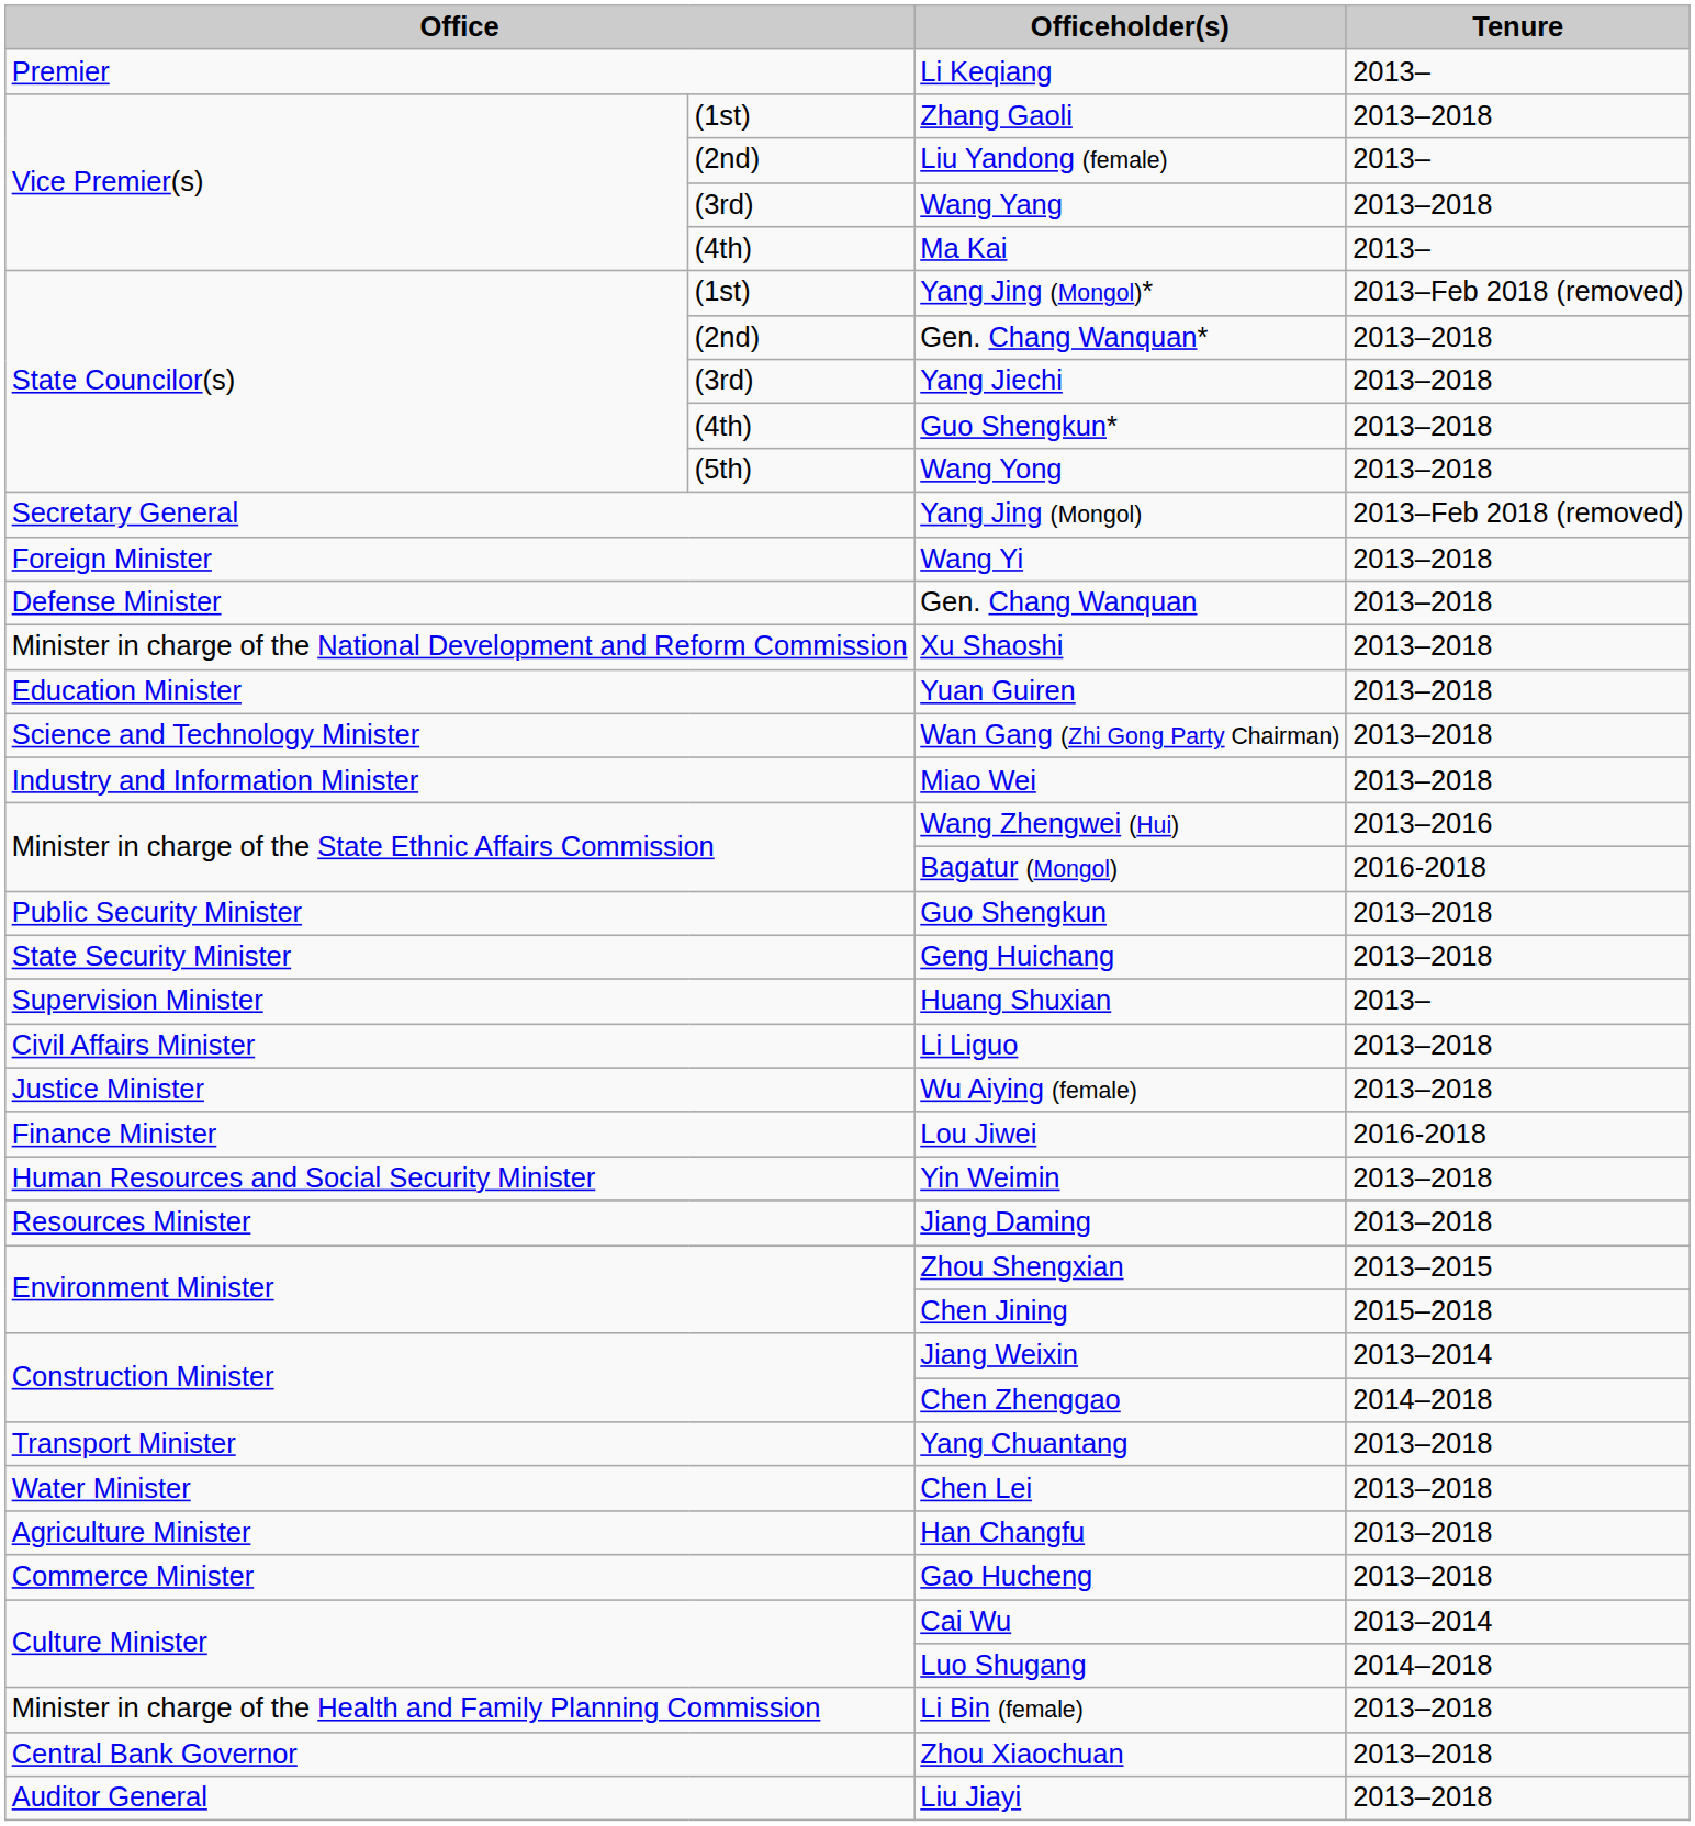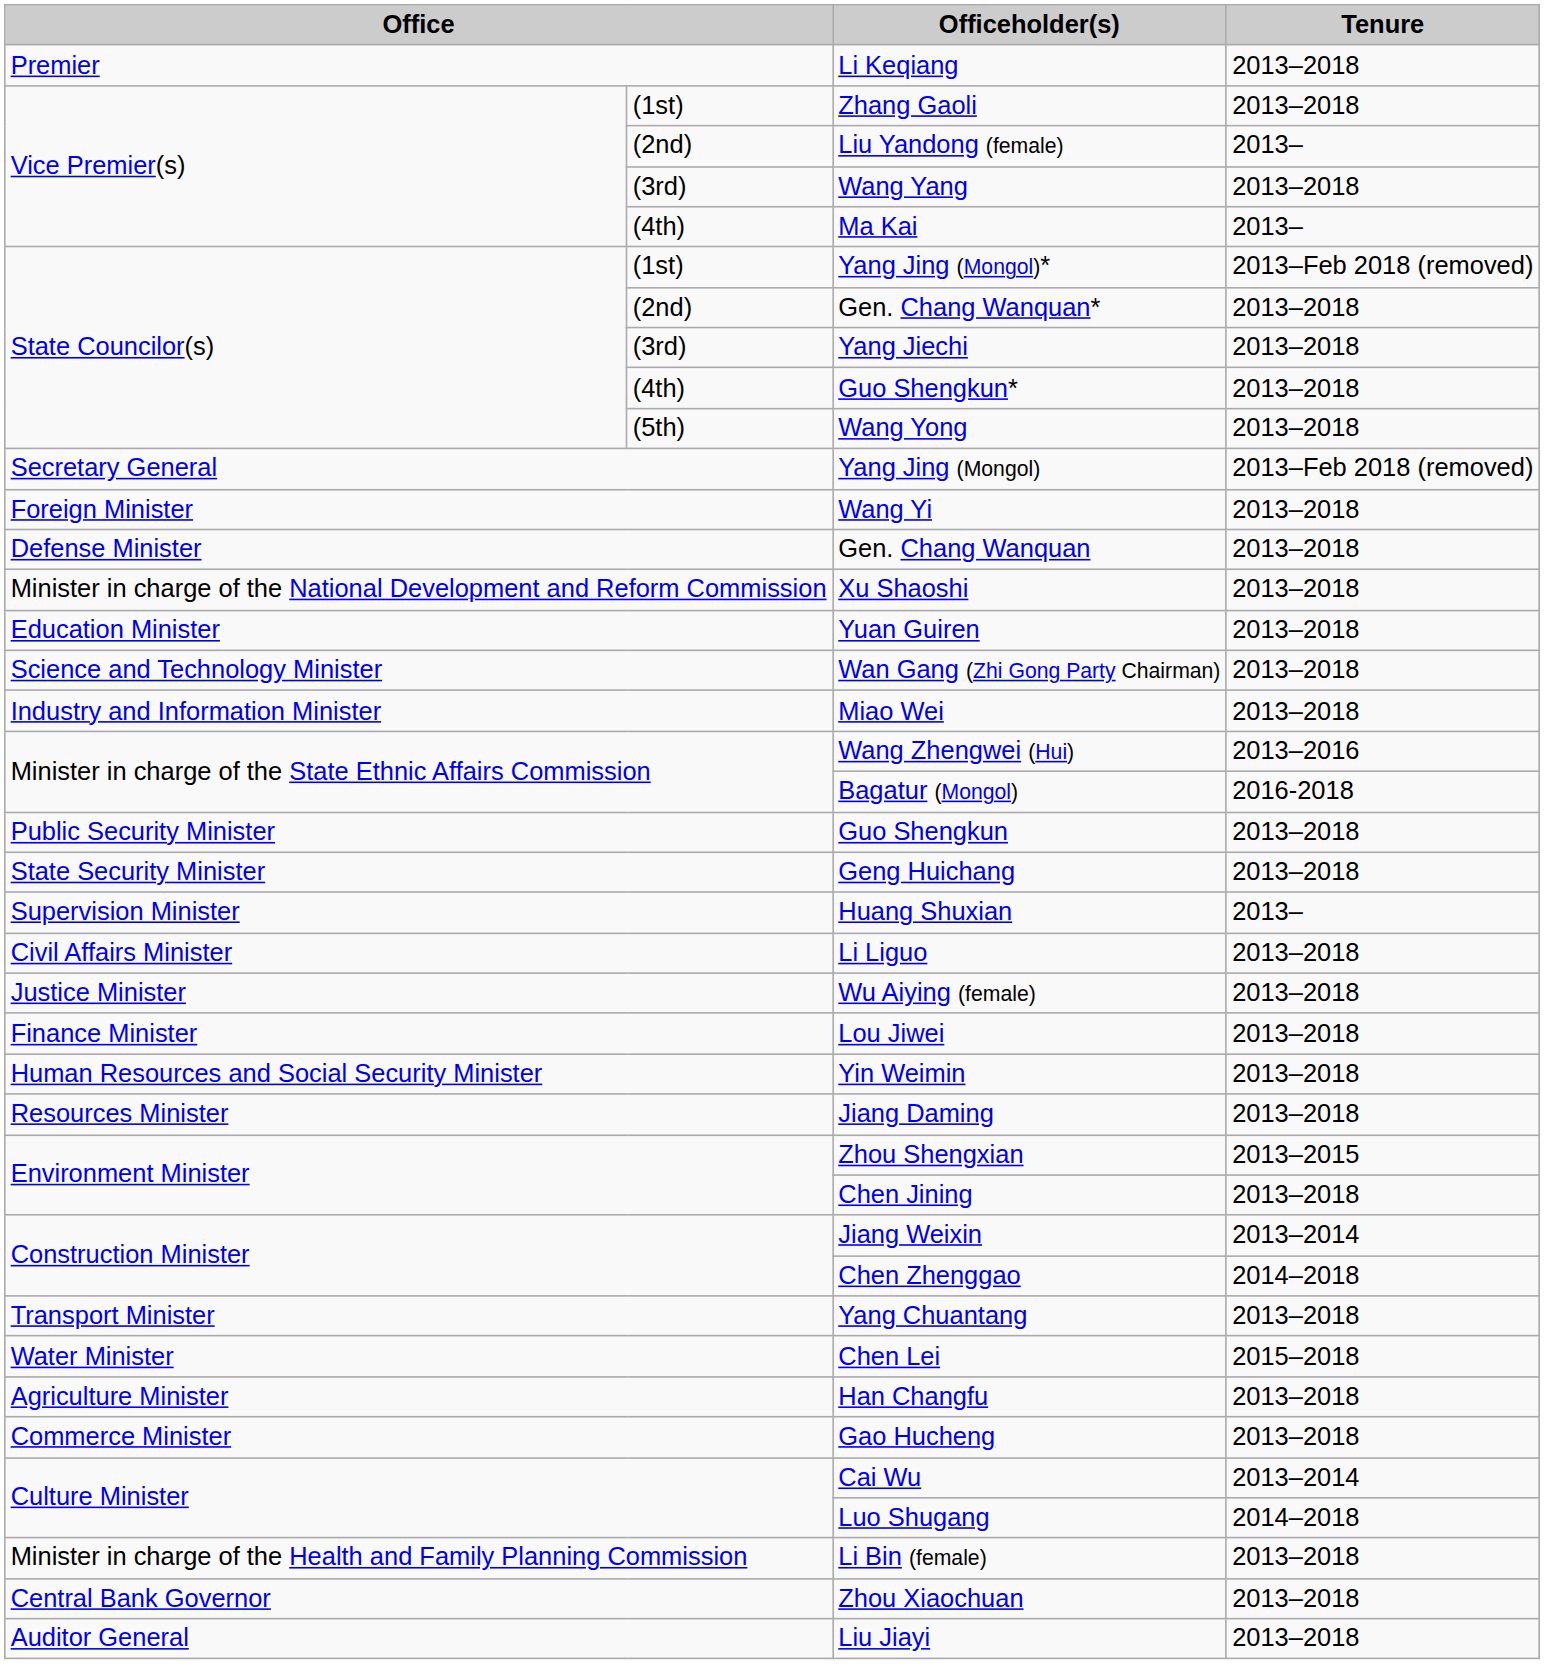Li Keqiang | Tenure: 2013– -> 2013–2018
Lou Jiwei | Tenure: 2016-2018 -> 2013–2018
Chen Jining | Tenure: 2015–2018 -> 2013–2018
Chen Lei | Tenure: 2013–2018 -> 2015–2018
